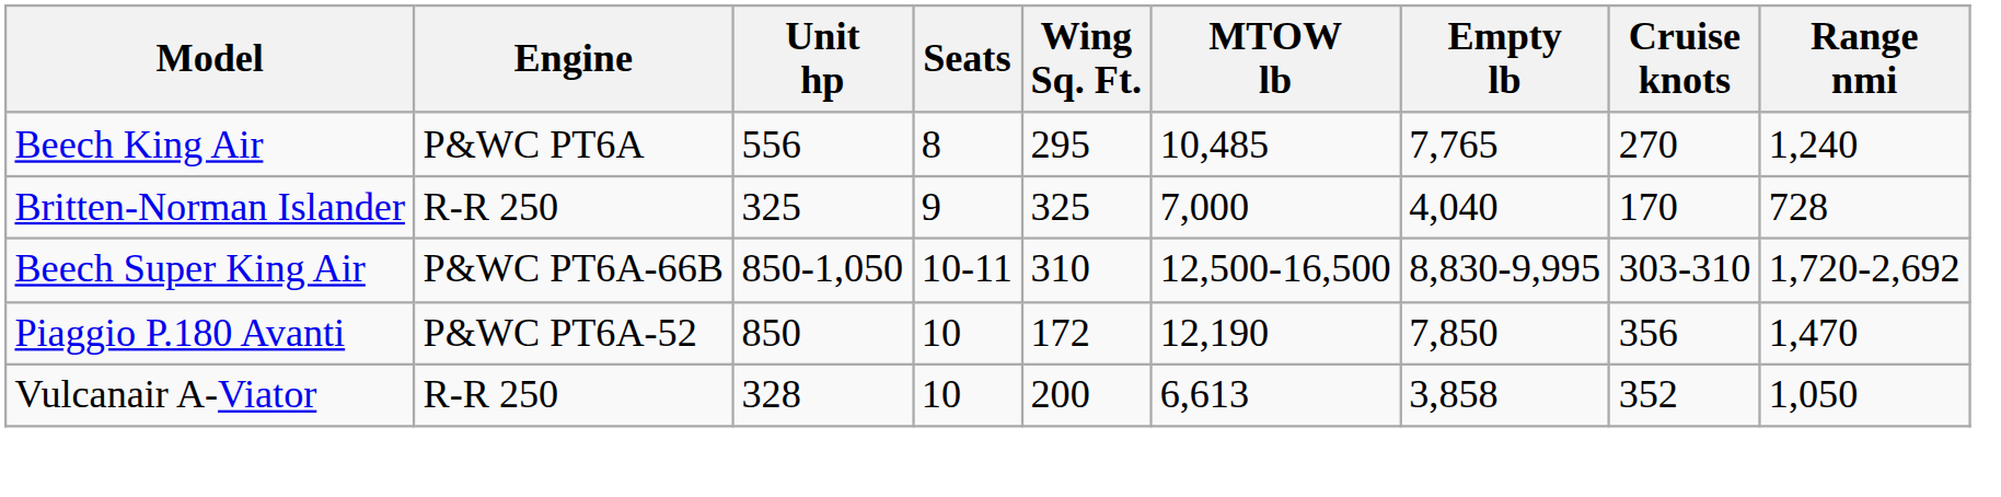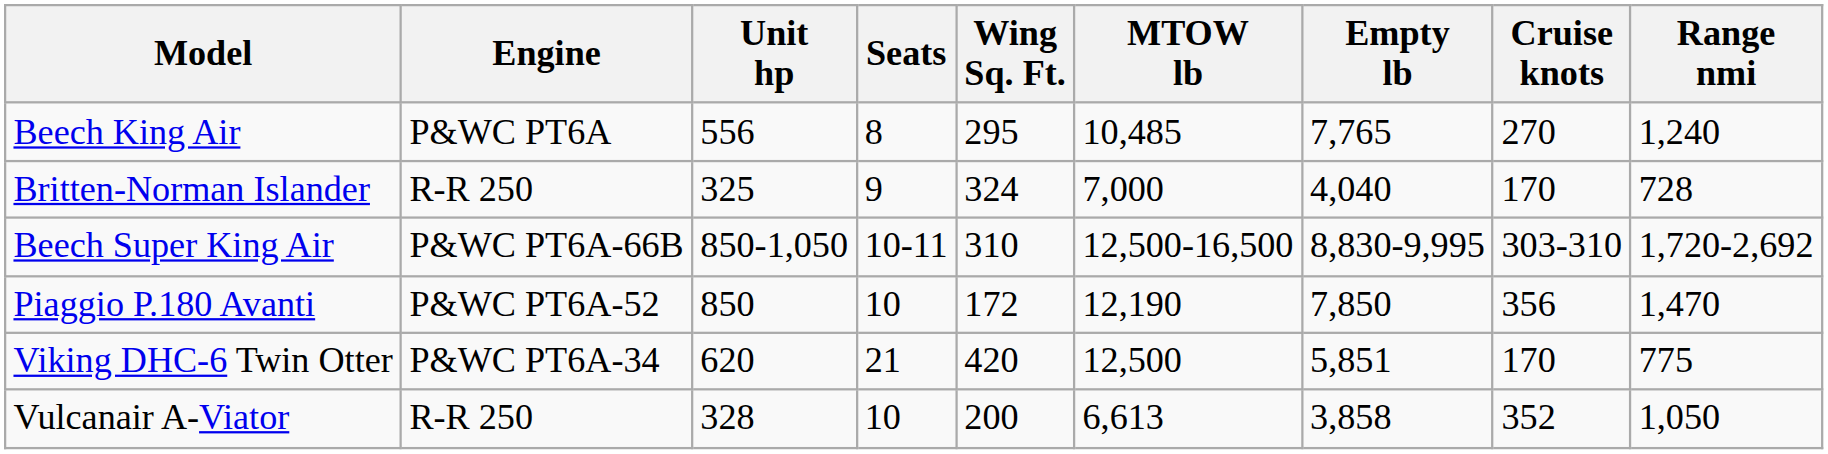Britten-Norman Islander | Wing Sq. Ft.: 325 -> 324
+ row: Viking DHC-6 Twin Otter | P&WC PT6A-34 | 620 | 21 | 420 | 12,500 | 5,851 | 170 | 775
